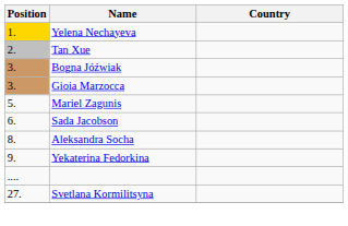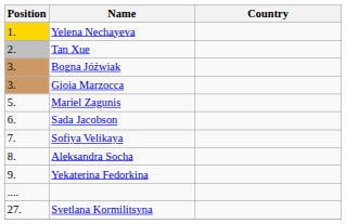+ row: 7. | Sofiya Velikaya
